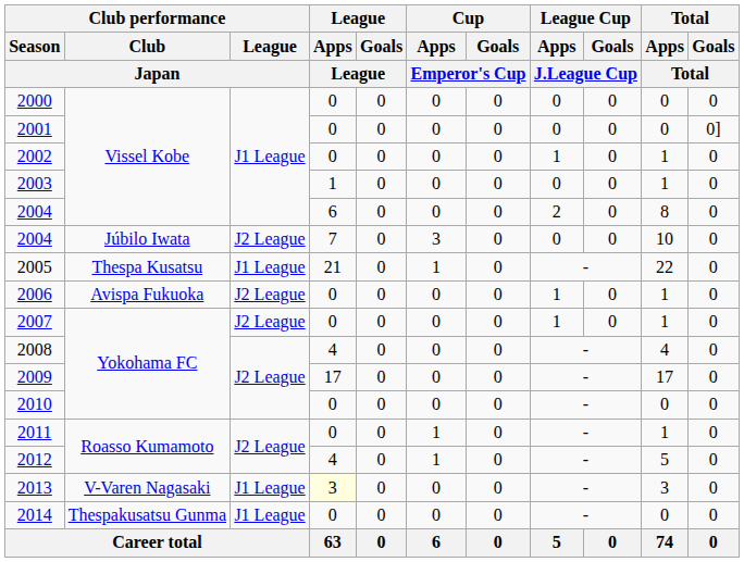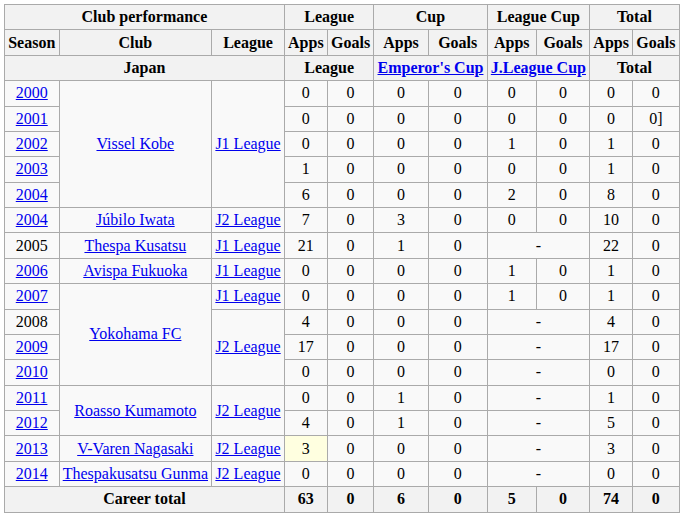2006 | Club performance / League / Japan: J2 League -> J1 League
2007 | Club performance / League / Japan: J2 League -> J1 League
2013 | Club performance / League / Japan: J1 League -> J2 League
2014 | Club performance / League / Japan: J1 League -> J2 League
